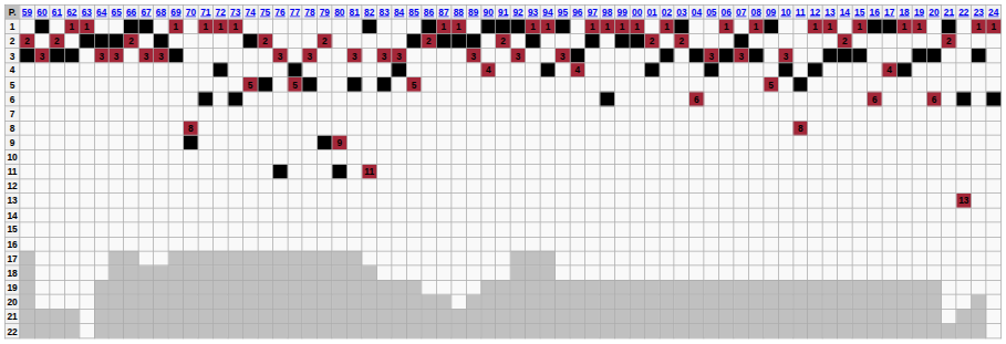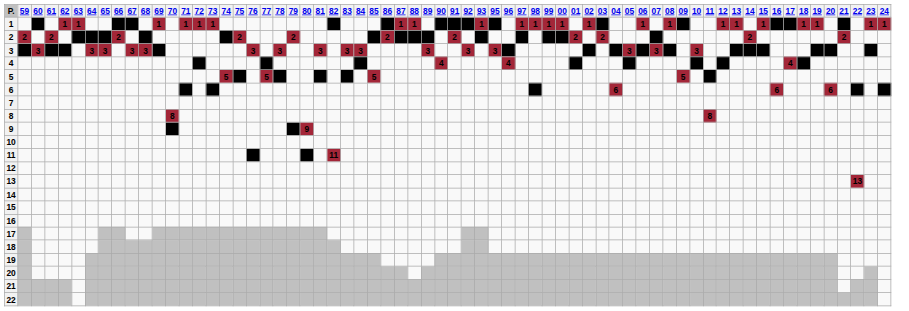- column: 94 | 1 | 4
